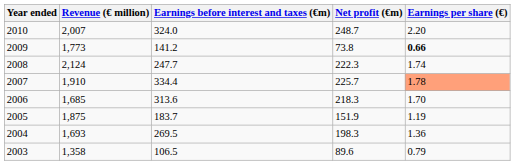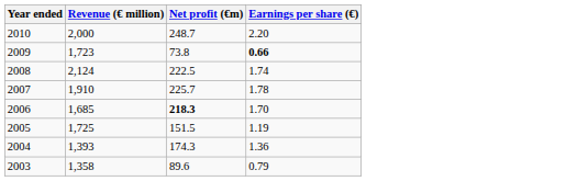- column: Earnings before interest and taxes (€m) | 324.0 | 141.2 | 247.7 | 334.4 | 313.6 | 183.7 | 269.5 | 106.5
2010 | Revenue (€ million): 2,007 -> 2,000
2009 | Revenue (€ million): 1,773 -> 1,723
2008 | Net profit (€m): 222.3 -> 222.5
2007 | Earnings per share (€): lightsalmon background -> no background
2006 | Net profit (€m): normal -> bold
2005 | Revenue (€ million): 1,875 -> 1,725
2005 | Net profit (€m): 151.9 -> 151.5
2004 | Revenue (€ million): 1,693 -> 1,393
2004 | Net profit (€m): 198.3 -> 174.3
